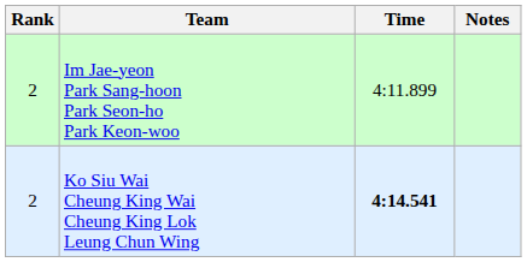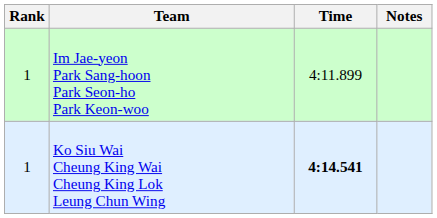Im Jae-yeon Park Sang-hoon Park Seon-ho Park Keon-woo | Rank: 2 -> 1
Ko Siu Wai Cheung King Wai Cheung King Lok Leung Chun Wing | Rank: 2 -> 1
